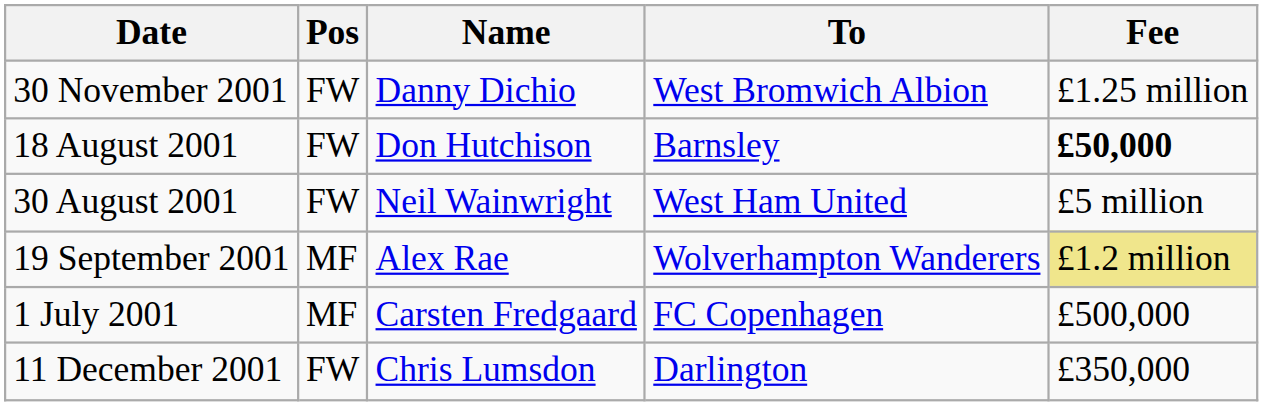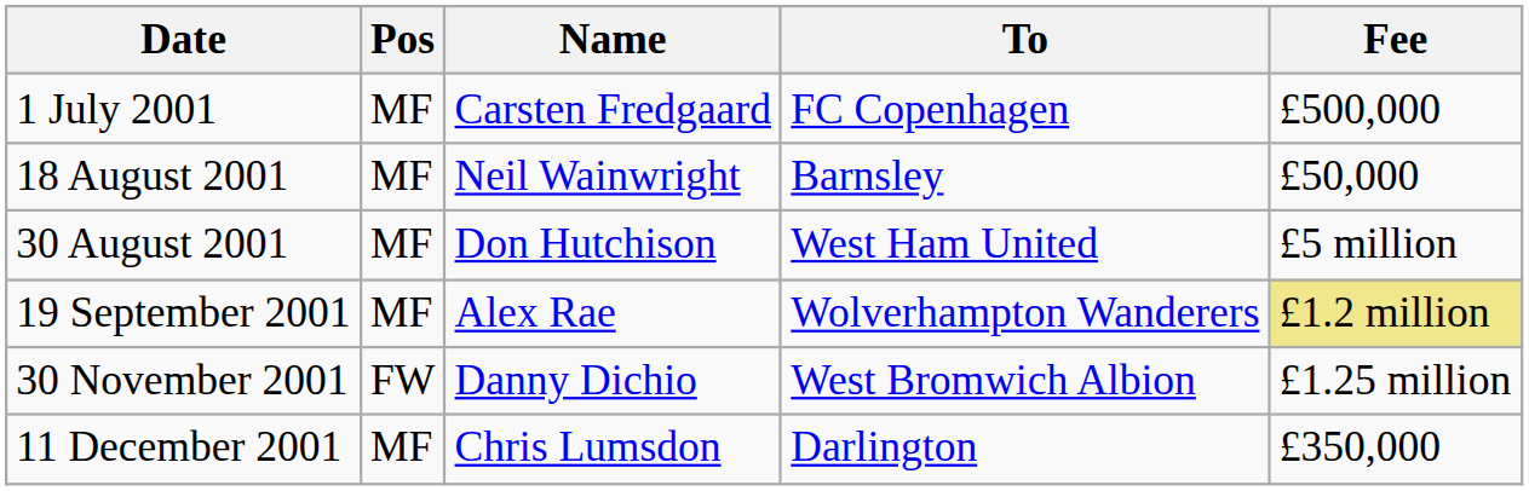rows swapped: 1 July 2001 <-> 30 November 2001
18 August 2001 | Pos: FW -> MF
18 August 2001 | Name: Don Hutchison -> Neil Wainwright
18 August 2001 | Fee: bold -> normal
30 August 2001 | Pos: FW -> MF
30 August 2001 | Name: Neil Wainwright -> Don Hutchison
11 December 2001 | Pos: FW -> MF
